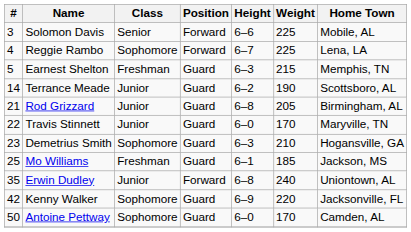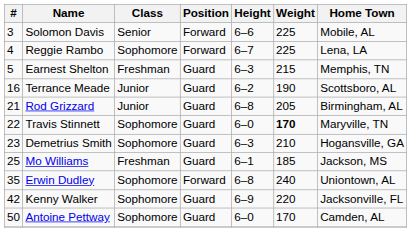Terrance Meade | #: 14 -> 16
Travis Stinnett | Class: Junior -> Sophomore
Travis Stinnett | Weight: normal -> bold
Erwin Dudley | Class: Junior -> Sophomore
